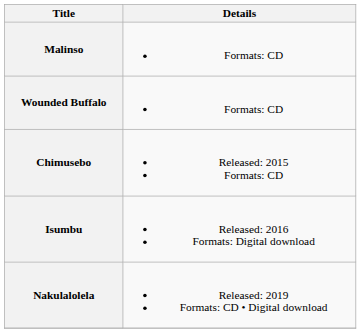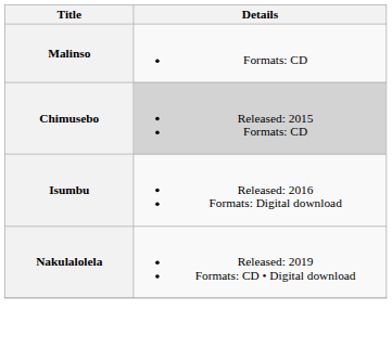- row: Wounded Buffalo | Formats: CD
Chimusebo | Details: no background -> lightgrey background
